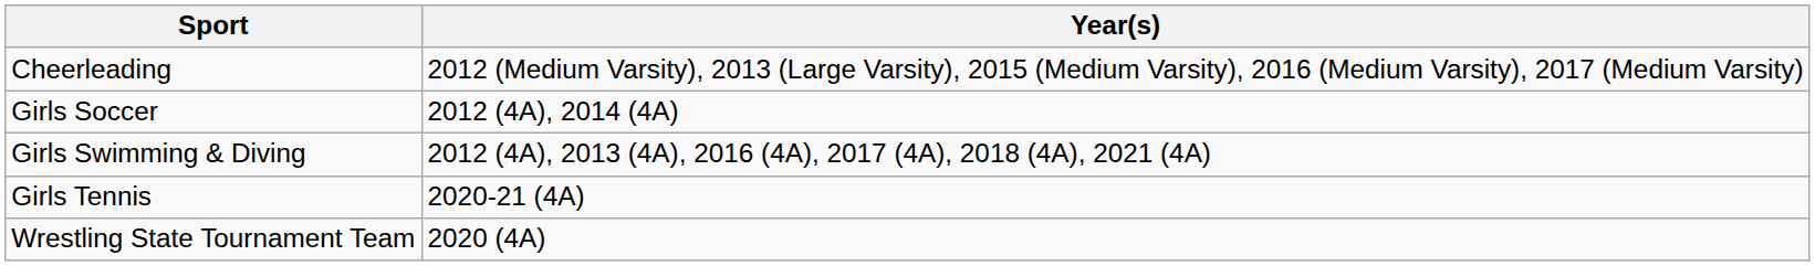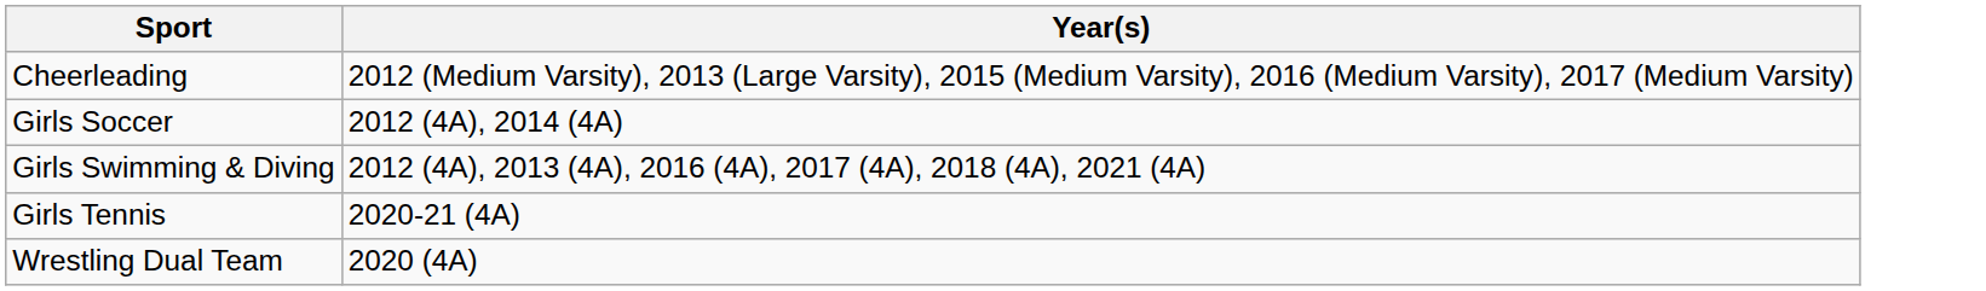+ row: Wrestling Dual Team | 2020 (4A)
- row: Wrestling State Tournament Team | 2020 (4A)
